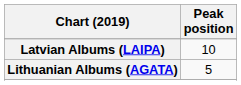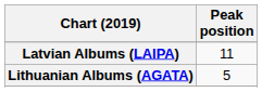Latvian Albums (LAIPA) | Peak position: 10 -> 11
